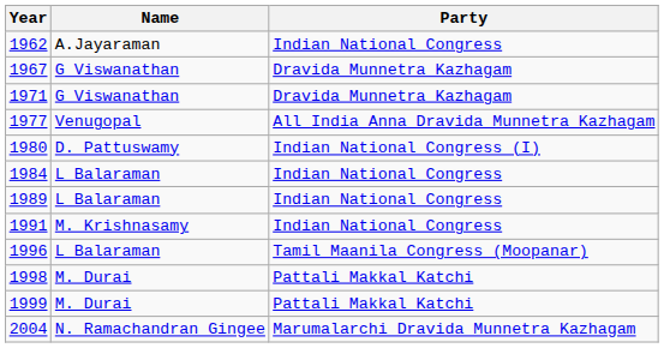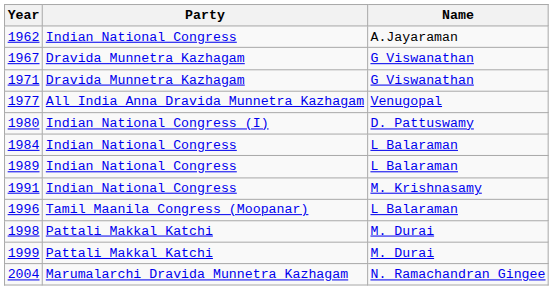columns swapped: Name <-> Party
